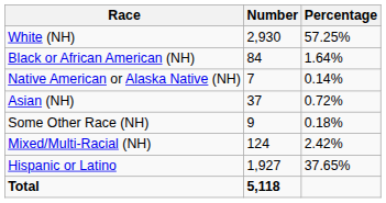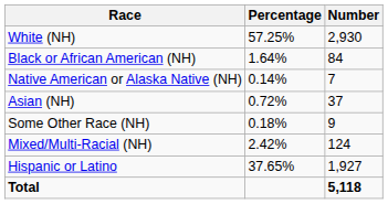columns swapped: Number <-> Percentage
